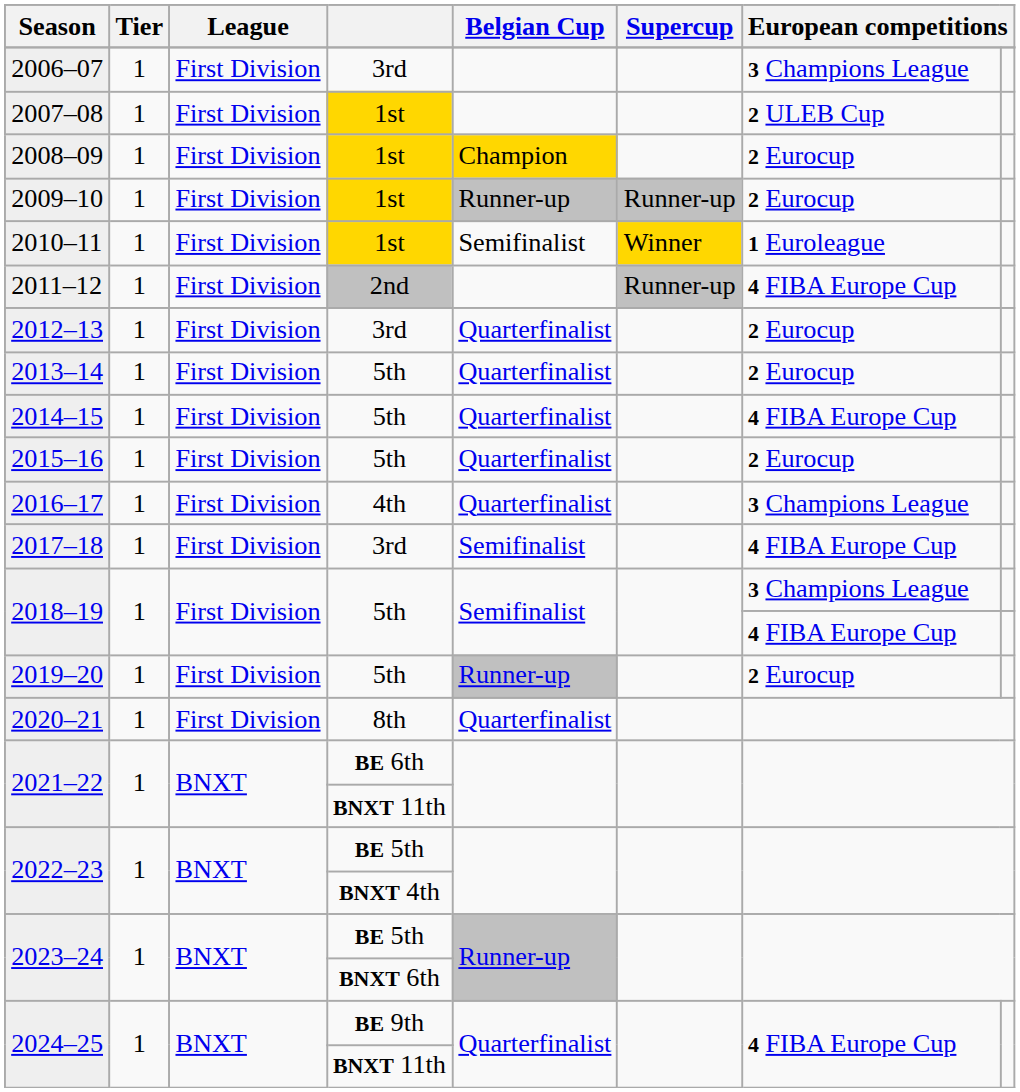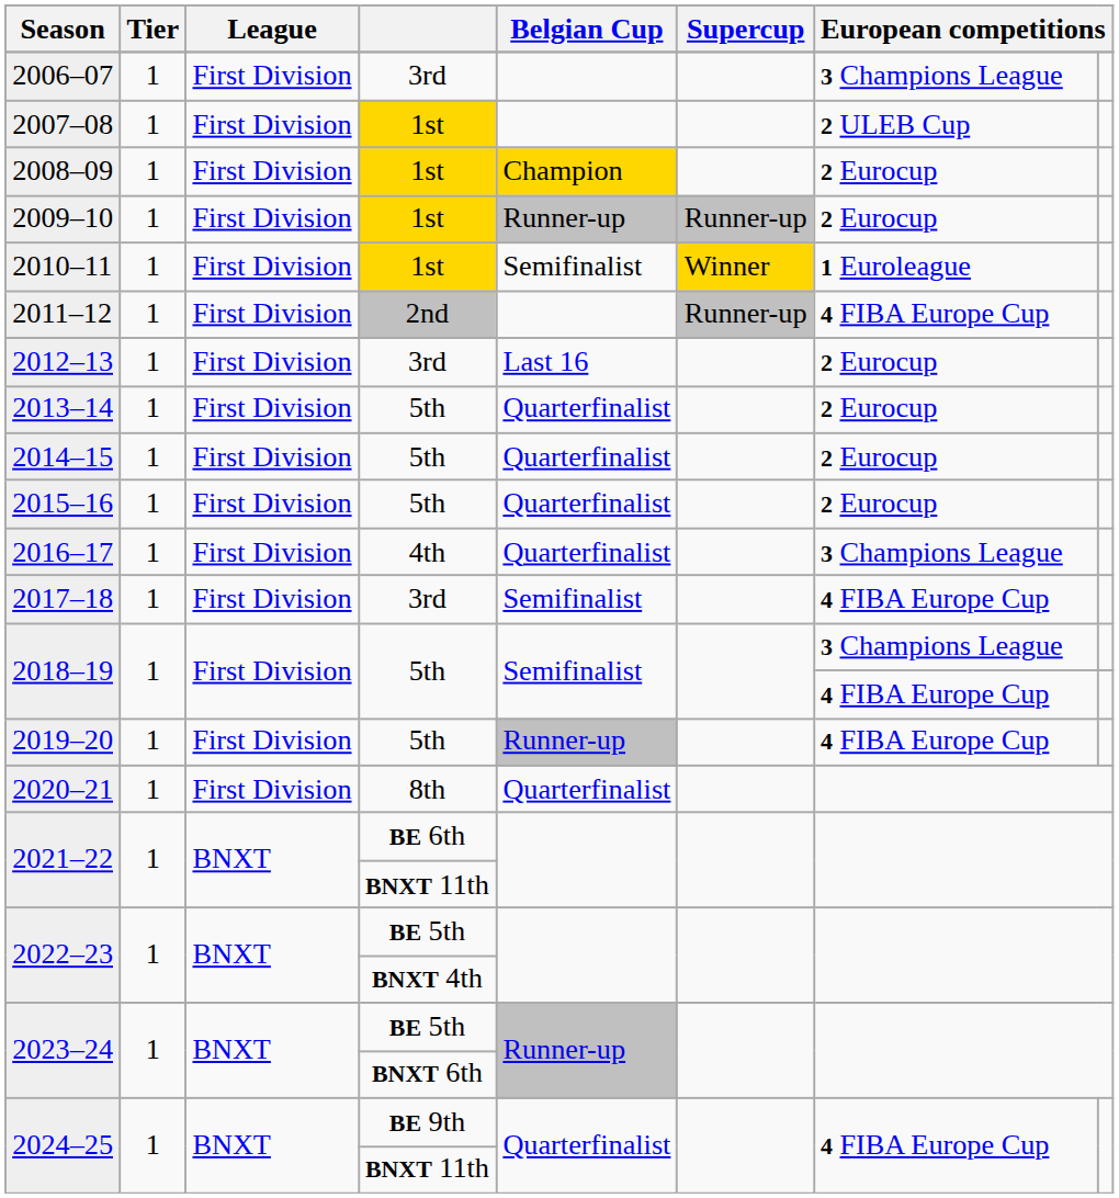2012–13 | Belgian Cup: Quarterfinalist -> Last 16
2014–15 | column 7: 4 FIBA Europe Cup -> 2 Eurocup
2019–20 | column 7: 2 Eurocup -> 4 FIBA Europe Cup
